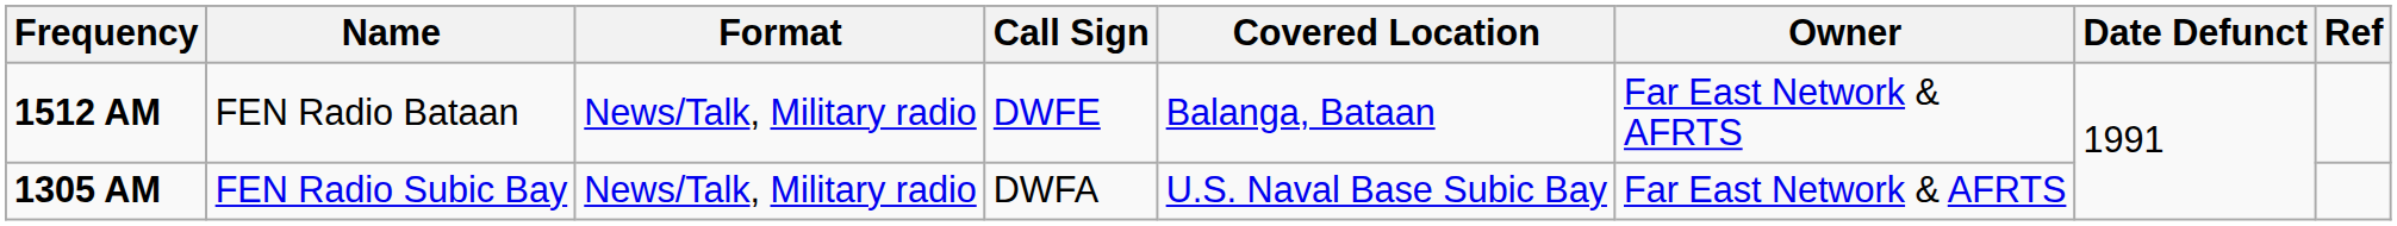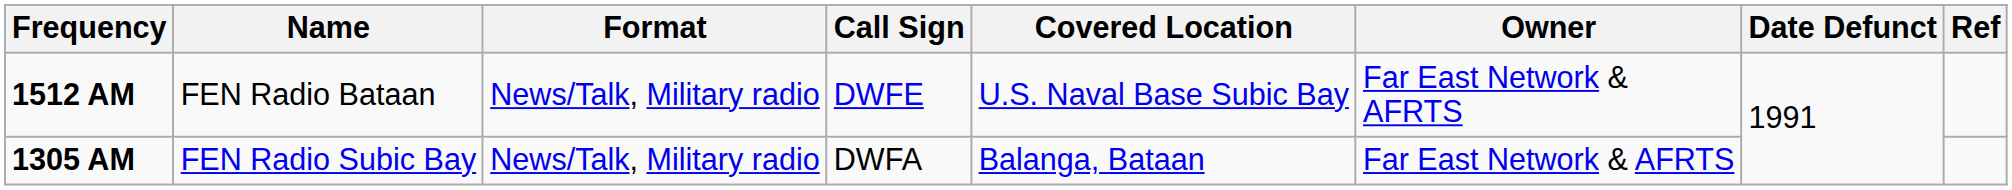1512 AM | Covered Location: Balanga, Bataan -> U.S. Naval Base Subic Bay
1305 AM | Covered Location: U.S. Naval Base Subic Bay -> Balanga, Bataan
